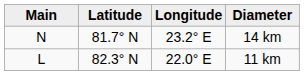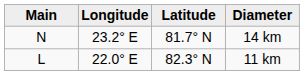columns swapped: Latitude <-> Longitude
